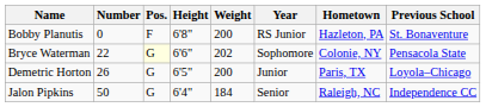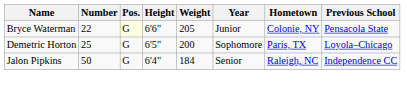- row: Bobby Planutis | 0 | F | 6'8" | 200 | RS Junior | Hazleton, PA | St. Bonaventure
Bryce Waterman | Weight: 202 -> 205
Bryce Waterman | Year: Sophomore -> Junior
Demetric Horton | Number: 26 -> 25
Demetric Horton | Year: Junior -> Sophomore
